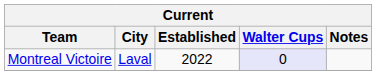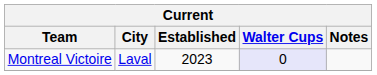Montreal Victoire | Established: 2022 -> 2023
